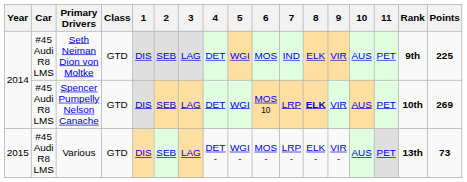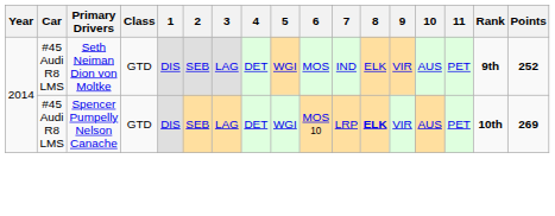Seth Neiman Dion von Moltke | Points: 225 -> 252
- row: 2015 | #45 Audi R8 LMS | Various | GTD | DIS | SEB | LAG | DET - | WGI - | MOS - | LRP - | ELK - | VIR - | AUS | PET | 13th | 73
